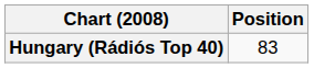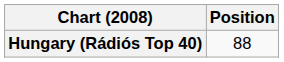Hungary (Rádiós Top 40) | Position: 83 -> 88
